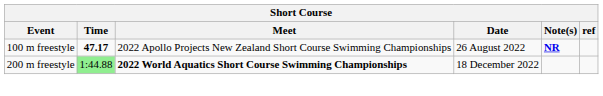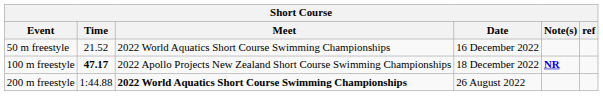+ row: 50 m freestyle | 21.52 | 2022 World Aquatics Short Course Swimming Championships | 16 December 2022
100 m freestyle | Date: 26 August 2022 -> 18 December 2022
200 m freestyle | Time: lightgreen background -> no background
200 m freestyle | Date: 18 December 2022 -> 26 August 2022
